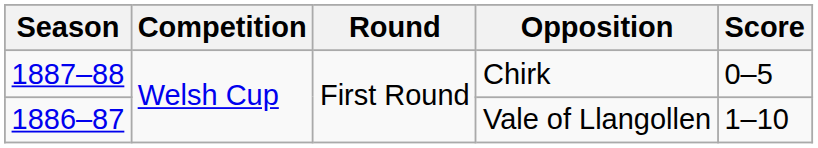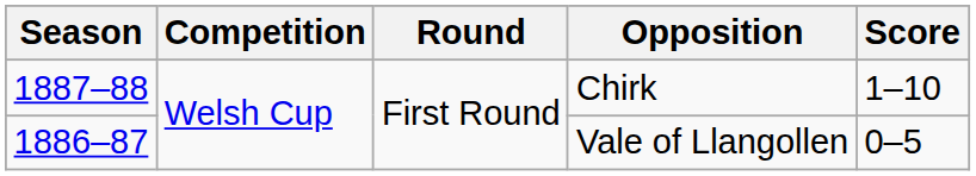Chirk | Score: 0–5 -> 1–10
Vale of Llangollen | Score: 1–10 -> 0–5
